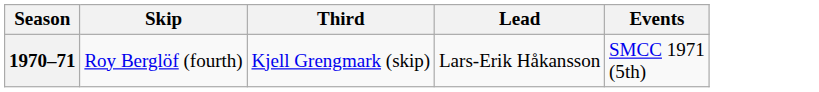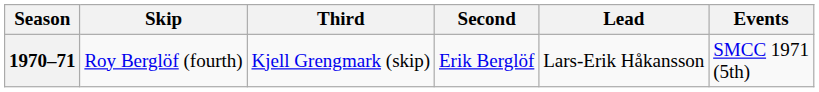+ column: Second | Erik Berglöf
